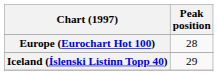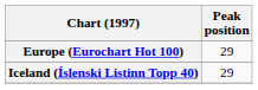Europe (Eurochart Hot 100) | Peak position: 28 -> 29
